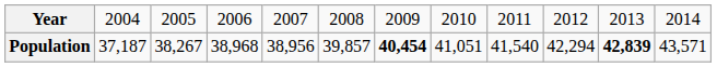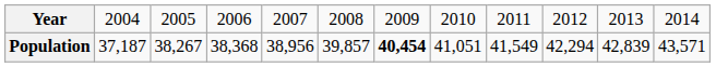Population | column 4: 38,968 -> 38,368
Population | column 9: 41,540 -> 41,549
Population | column 11: bold -> normal
